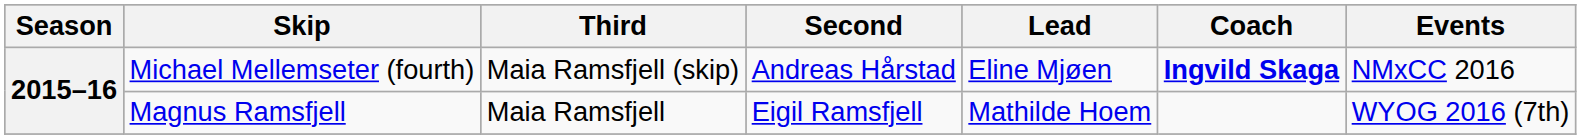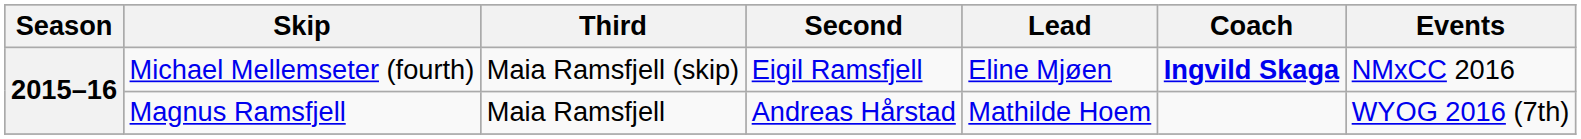Michael Mellemseter (fourth) | Second: Andreas Hårstad -> Eigil Ramsfjell
Magnus Ramsfjell | Second: Eigil Ramsfjell -> Andreas Hårstad
